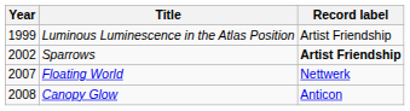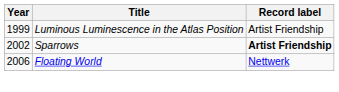Floating World | Year: 2007 -> 2006
- row: 2008 | Canopy Glow | Anticon
